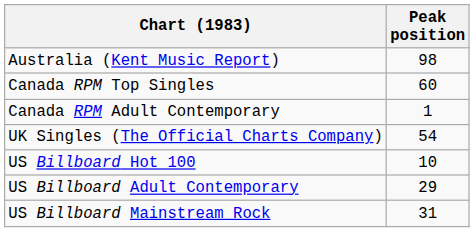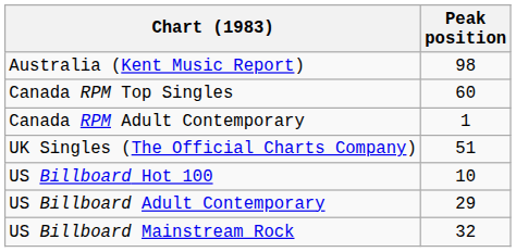UK Singles (The Official Charts Company) | Peak position: 54 -> 51
US Billboard Mainstream Rock | Peak position: 31 -> 32
